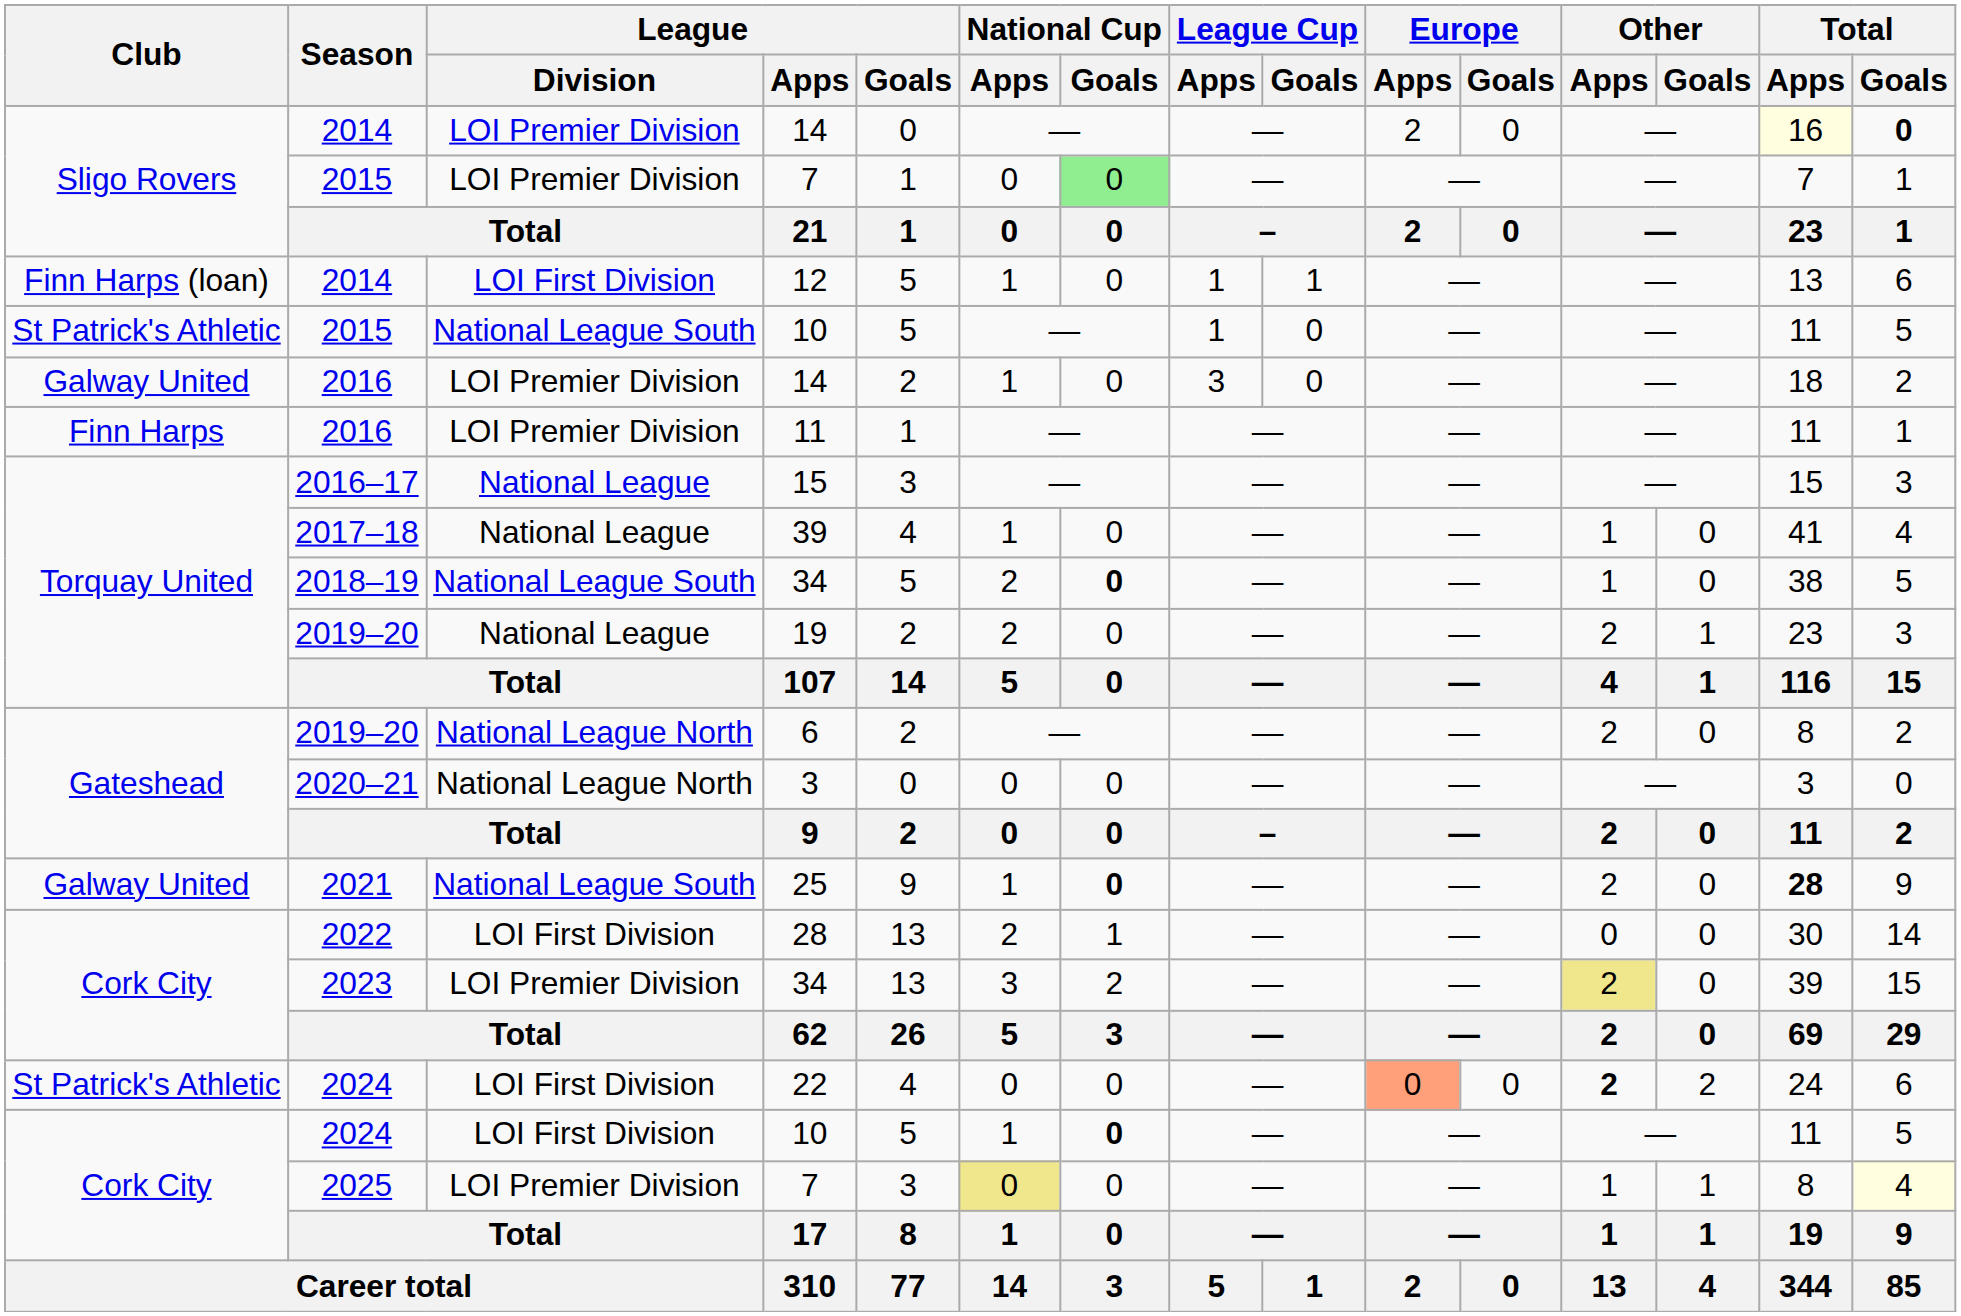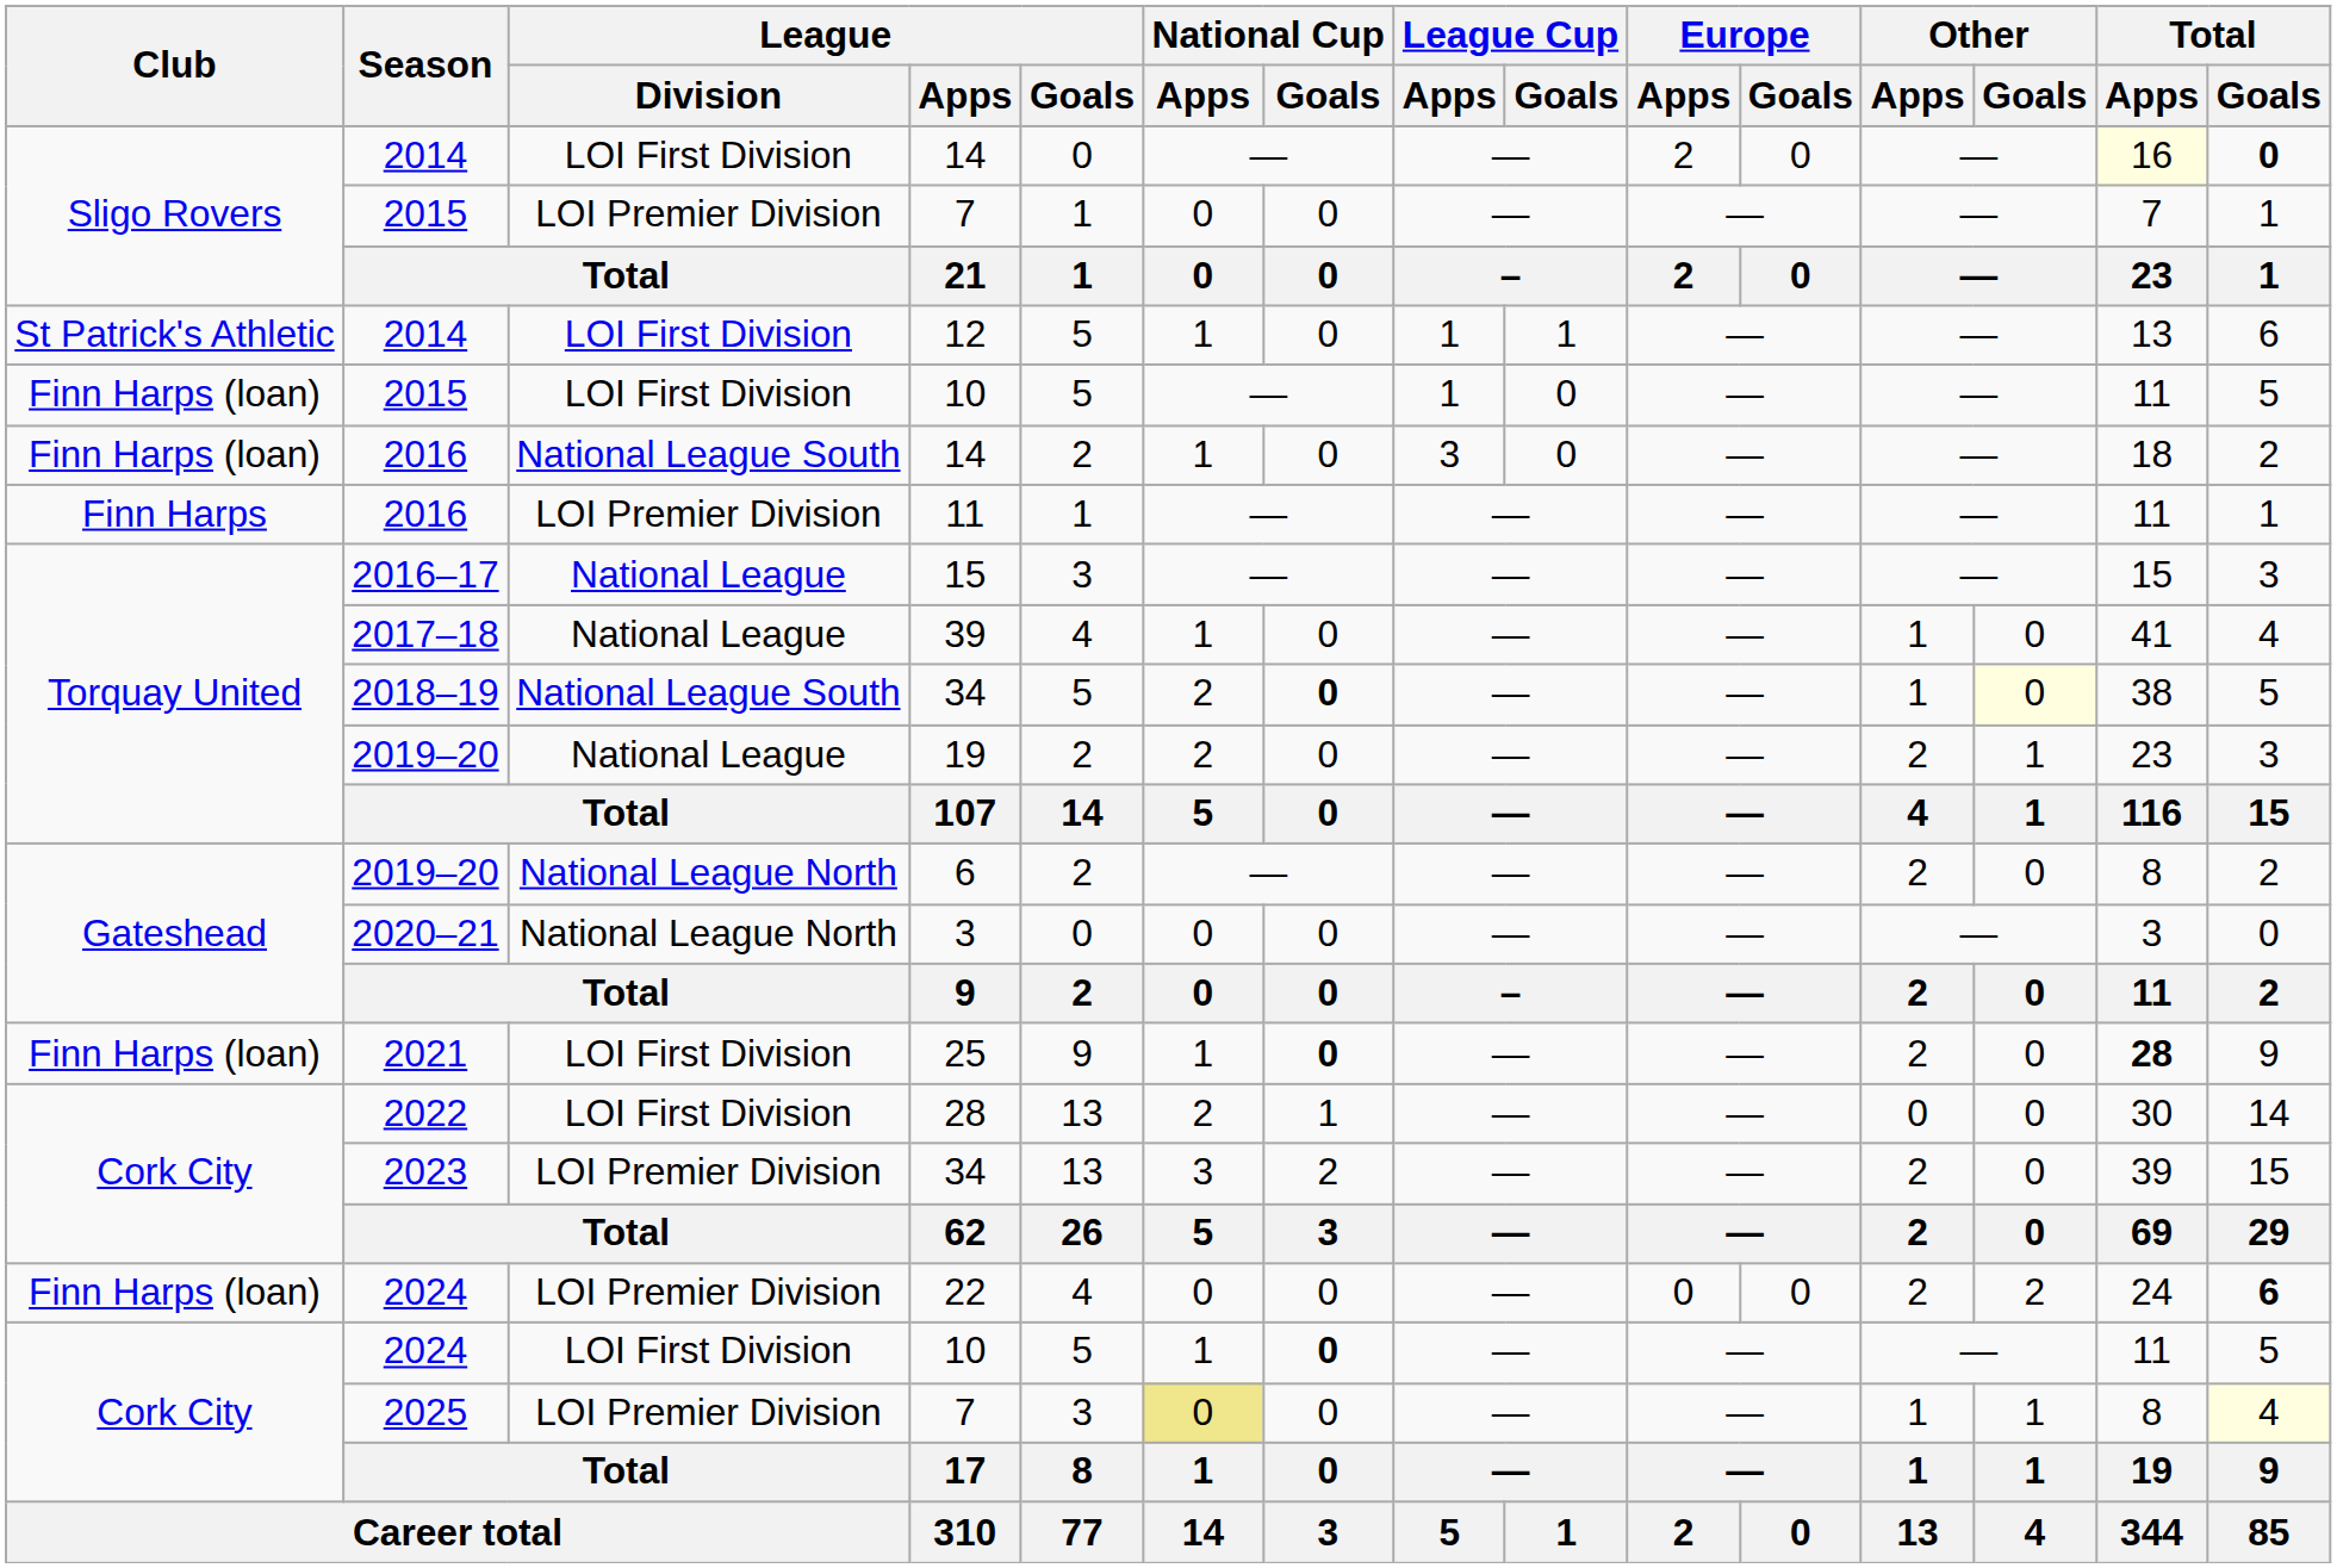2014 / 14 | League / Division: LOI Premier Division -> LOI First Division
2015 / 7 | National Cup / Goals: lightgreen background -> no background
12 | Club: Finn Harps (loan) -> St Patrick's Athletic
2015 / 10 | Club: St Patrick's Athletic -> Finn Harps (loan)
2015 / 10 | League / Division: National League South -> LOI First Division
2016 / 14 | Club: Galway United -> Finn Harps (loan)
2016 / 14 | League / Division: LOI Premier Division -> National League South
2018–19 / 34 | Other / Goals: no background -> lightyellow background
25 | Club: Galway United -> Finn Harps (loan)
25 | League / Division: National League South -> LOI First Division
2023 / 34 | Other / Apps: khaki background -> no background
22 | Club: St Patrick's Athletic -> Finn Harps (loan)
22 | League / Division: LOI First Division -> LOI Premier Division
22 | Europe / Apps: lightsalmon background -> no background
22 | Other / Apps: bold -> normal
22 | Total / Goals: normal -> bold
